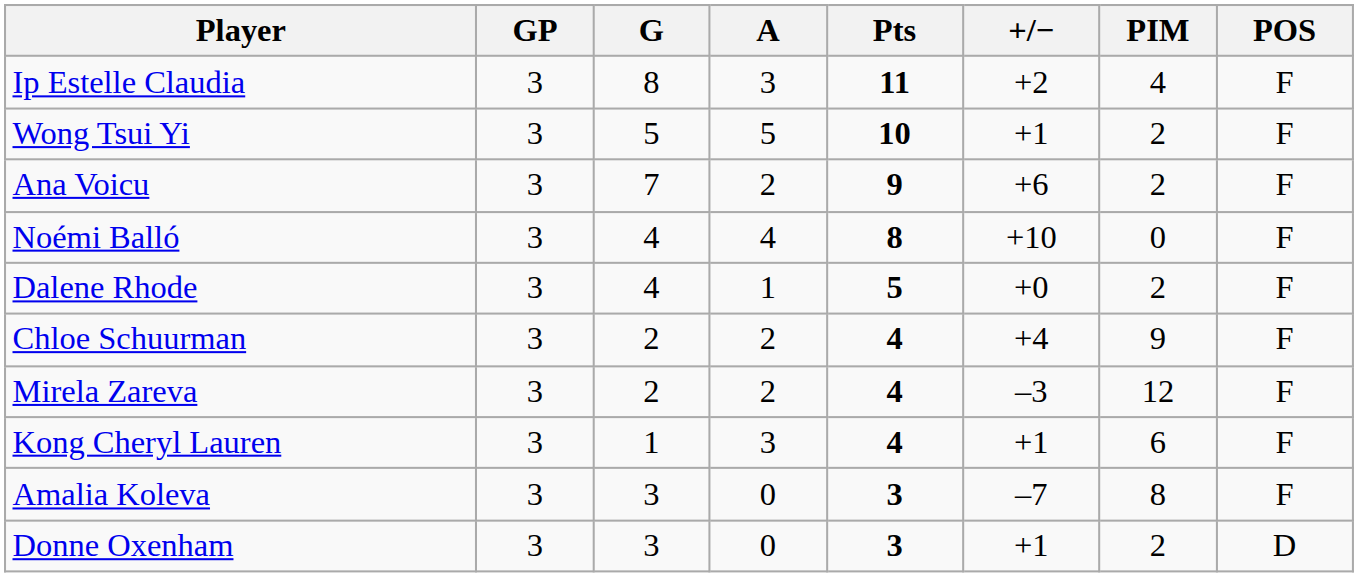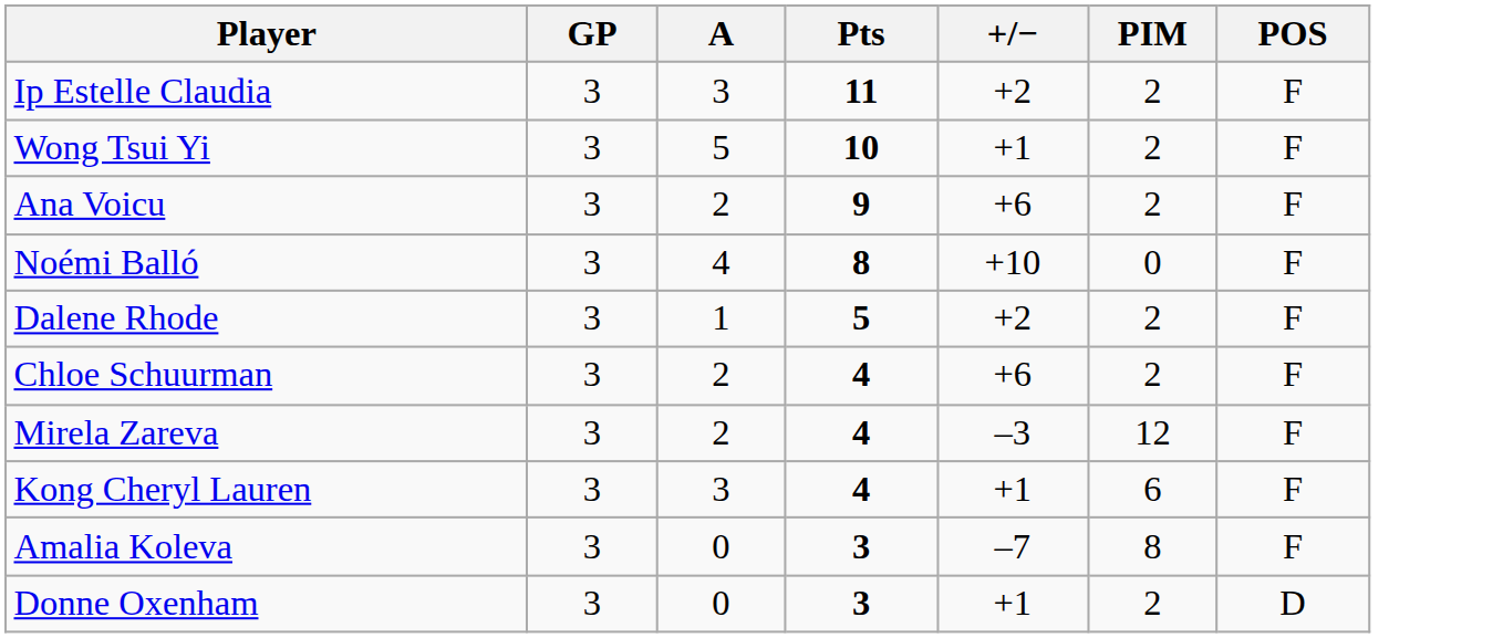- column: G | 8 | 5 | 7 | 4 | 4 | 2 | 2 | 1 | 3 | 3
Ip Estelle Claudia | PIM: 4 -> 2
Dalene Rhode | +/−: +0 -> +2
Chloe Schuurman | +/−: +4 -> +6
Chloe Schuurman | PIM: 9 -> 2
